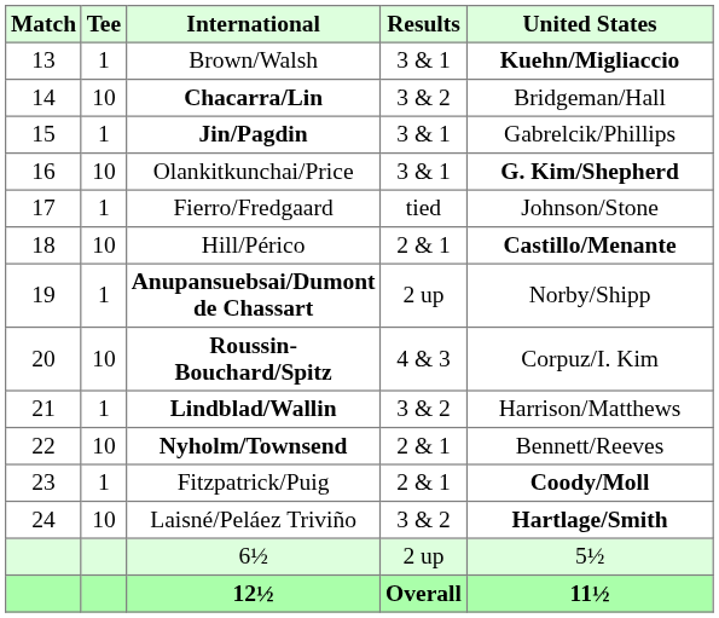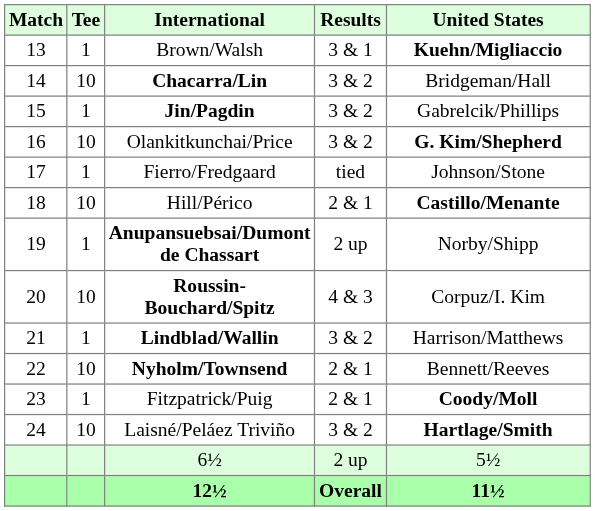Jin/Pagdin | Results: 3 & 1 -> 3 & 2
Olankitkunchai/Price | Results: 3 & 1 -> 3 & 2
